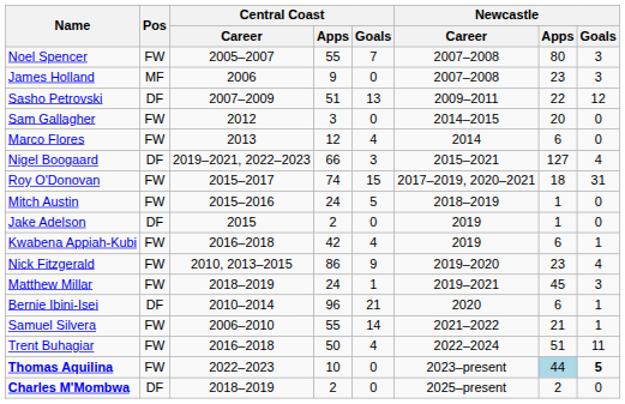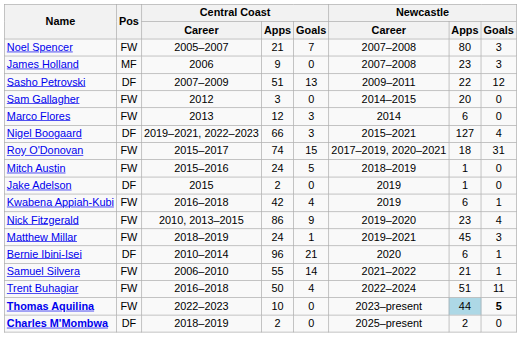Noel Spencer | Central Coast / Apps: 55 -> 21
Marco Flores | Central Coast / Goals: 4 -> 3
